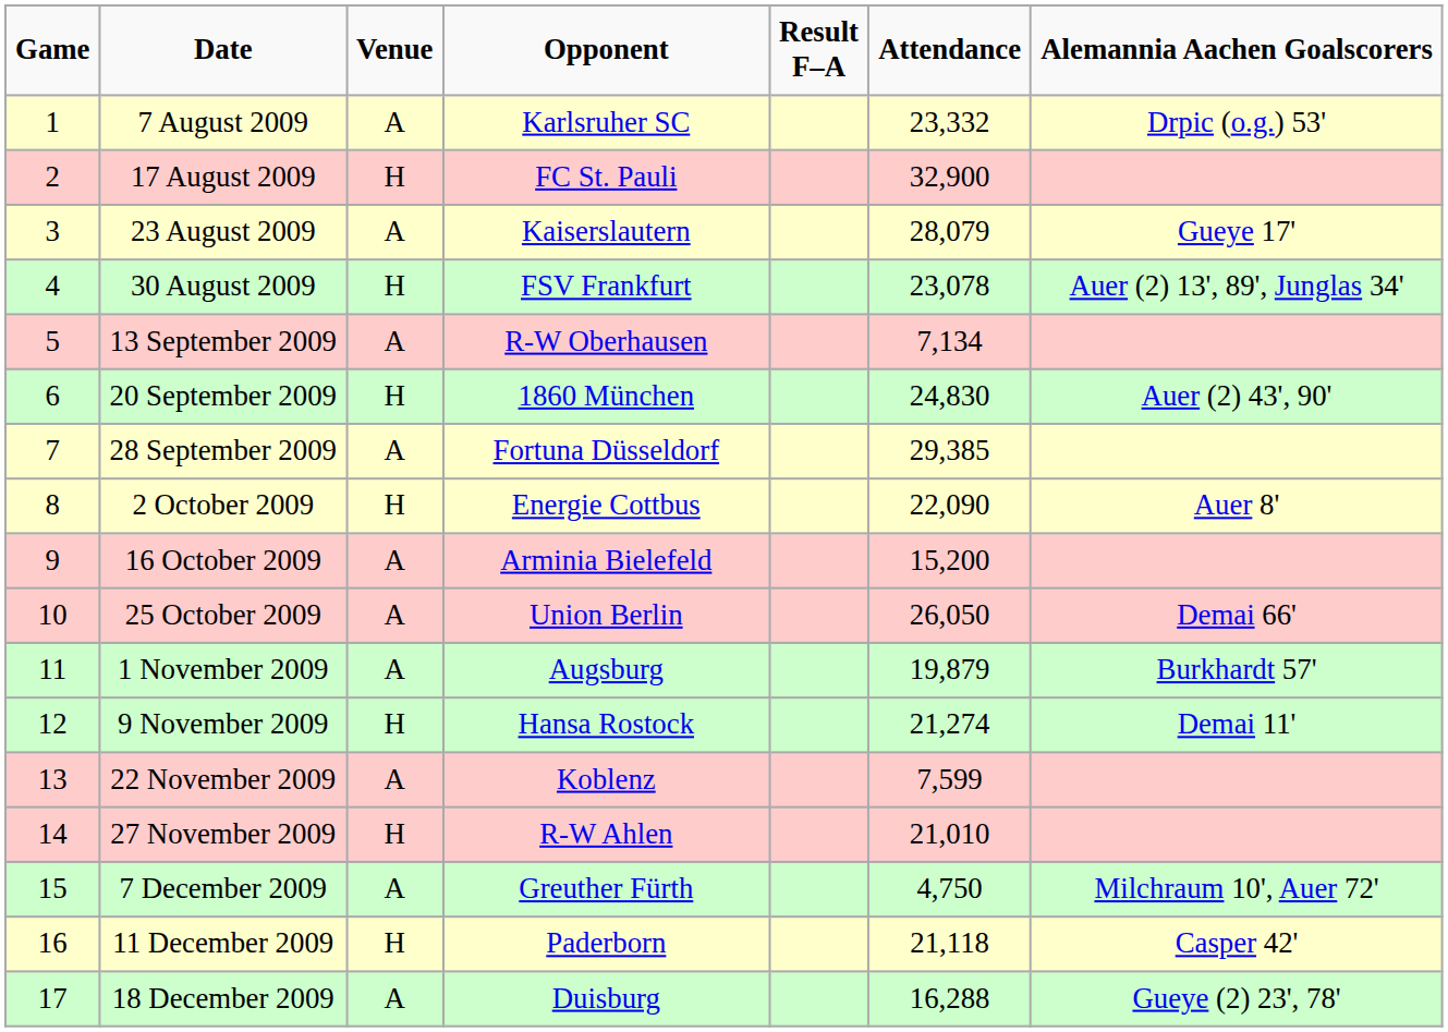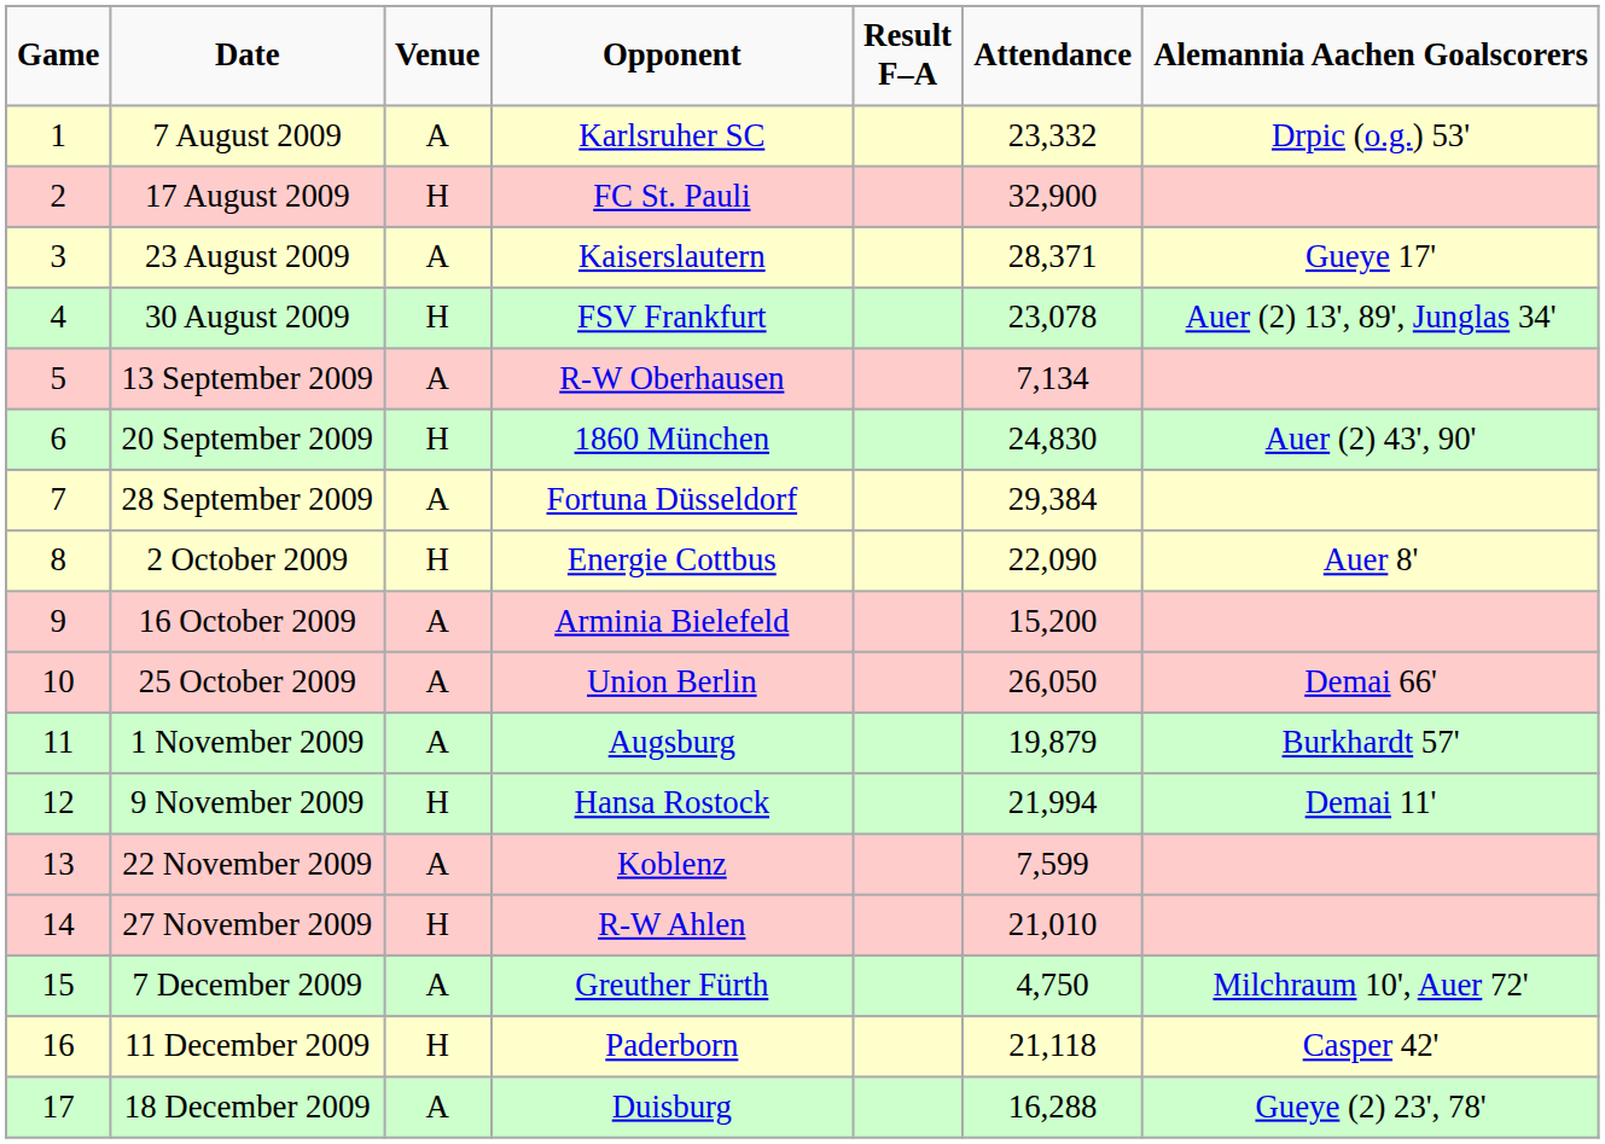23 August 2009 | Attendance: 28,079 -> 28,371
28 September 2009 | Attendance: 29,385 -> 29,384
9 November 2009 | Attendance: 21,274 -> 21,994
